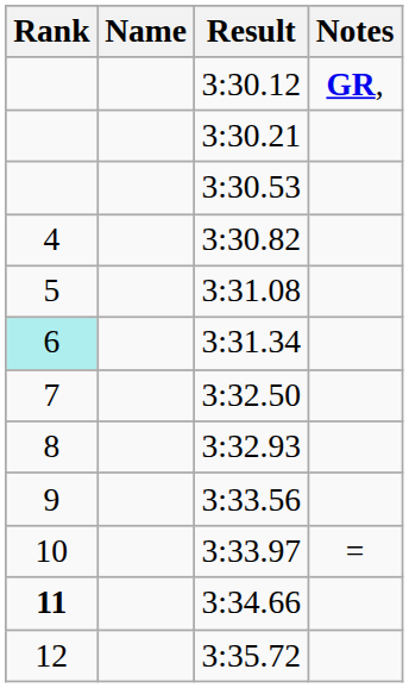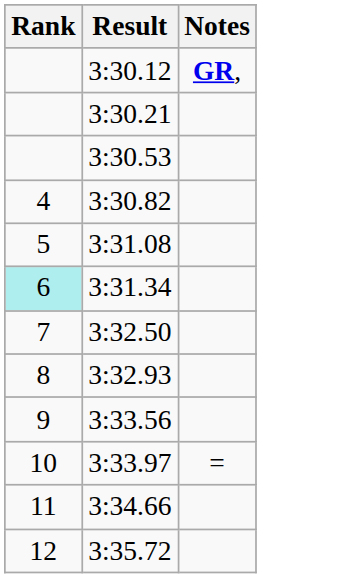- column: Name
3:34.66 | Rank: bold -> normal
